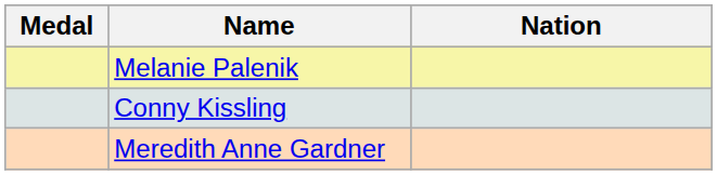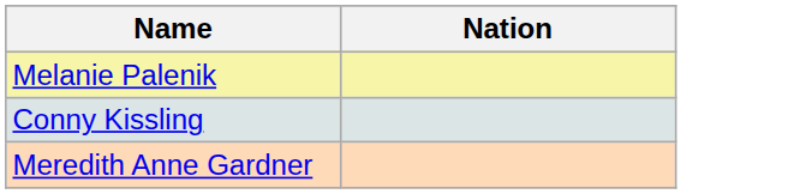- column: Medal
